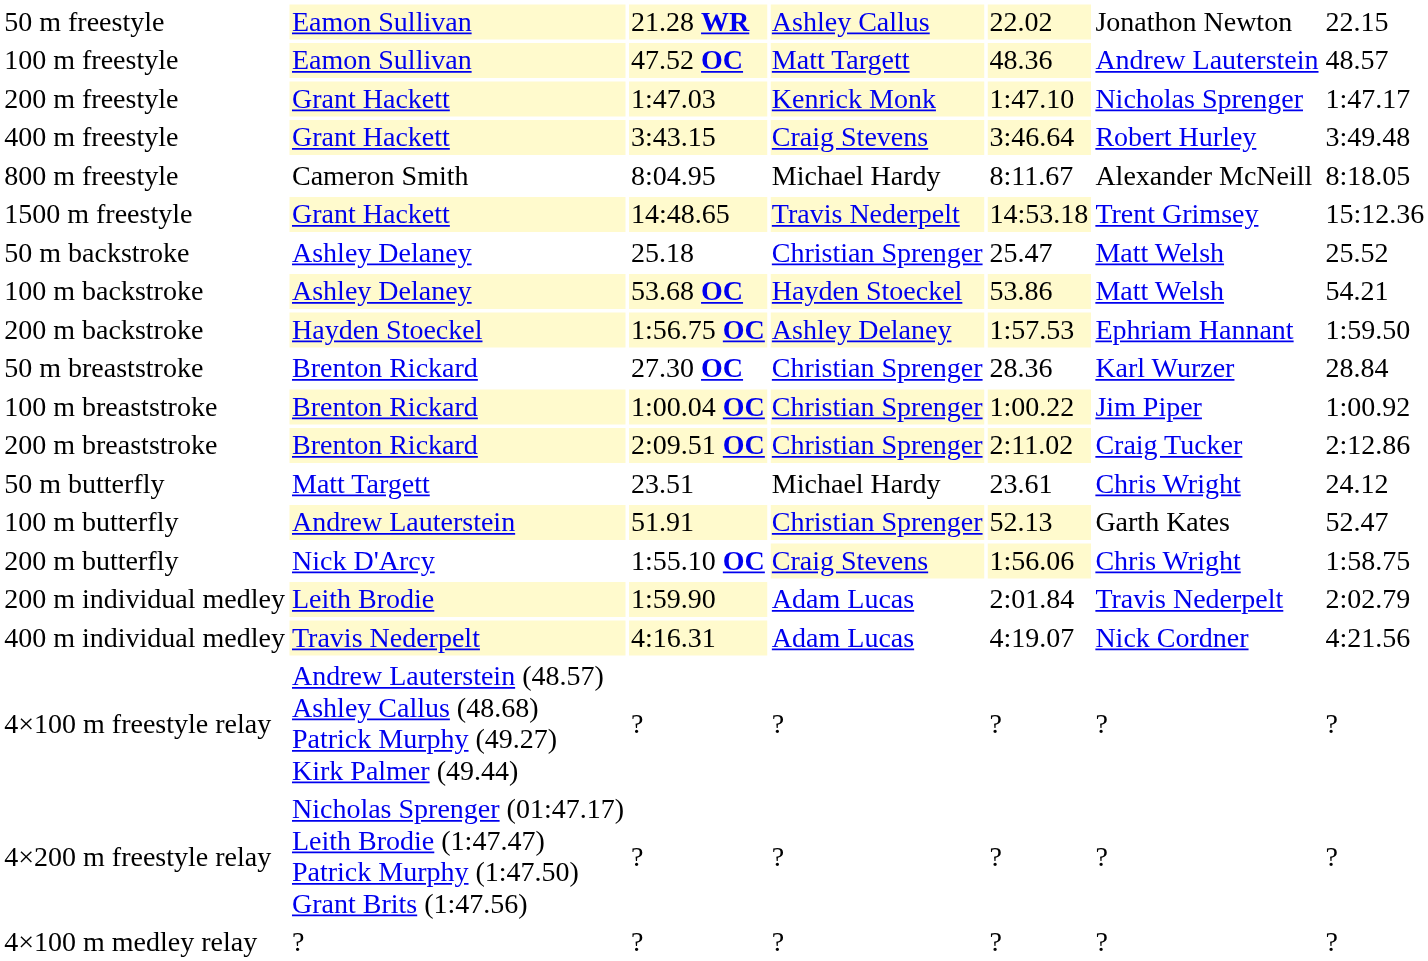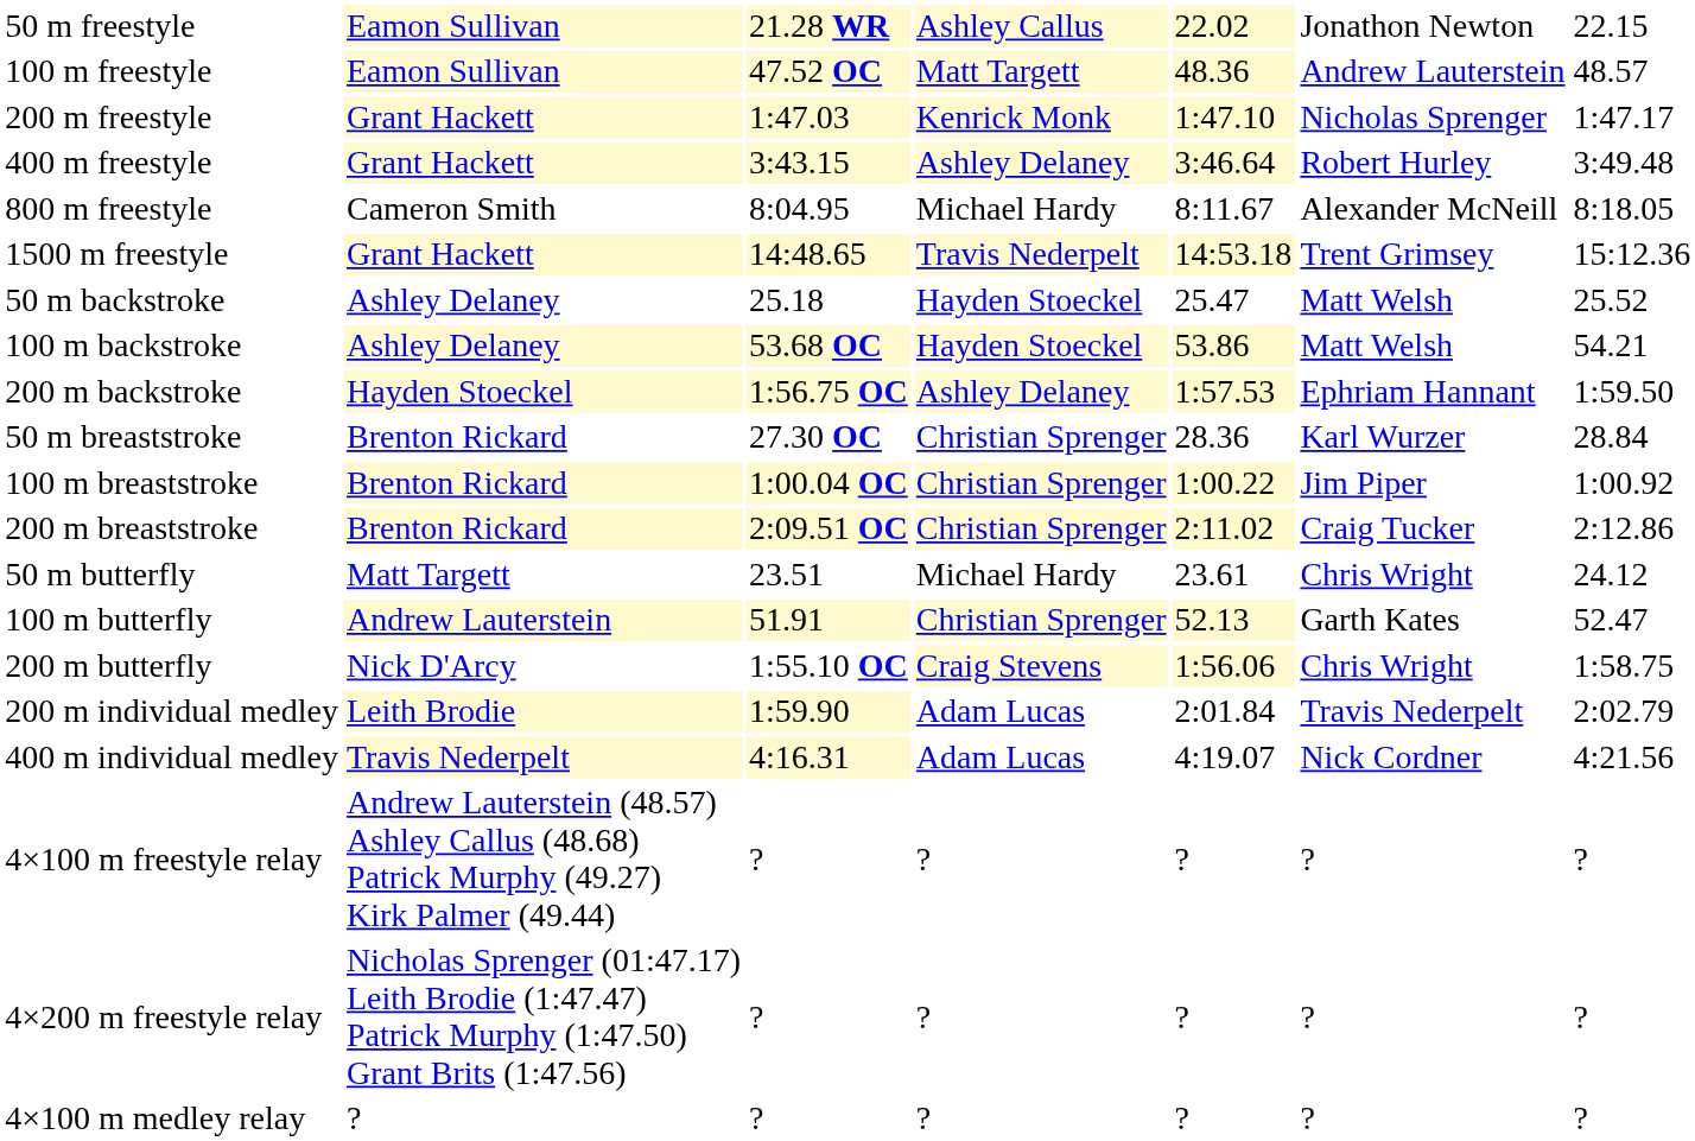400 m freestyle | column 4: Craig Stevens -> Ashley Delaney
50 m backstroke | column 4: Christian Sprenger -> Hayden Stoeckel
